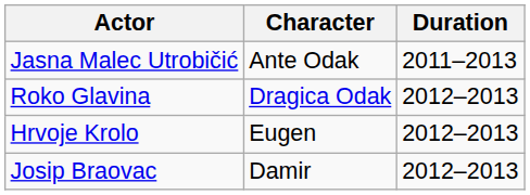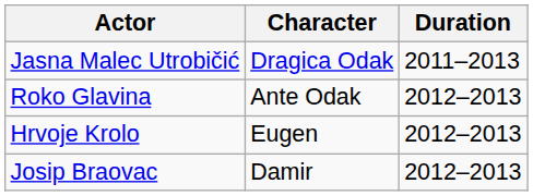Jasna Malec Utrobičić | Character: Ante Odak -> Dragica Odak
Roko Glavina | Character: Dragica Odak -> Ante Odak
